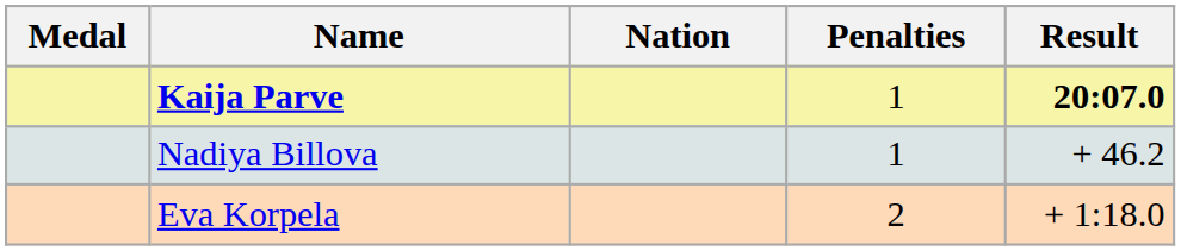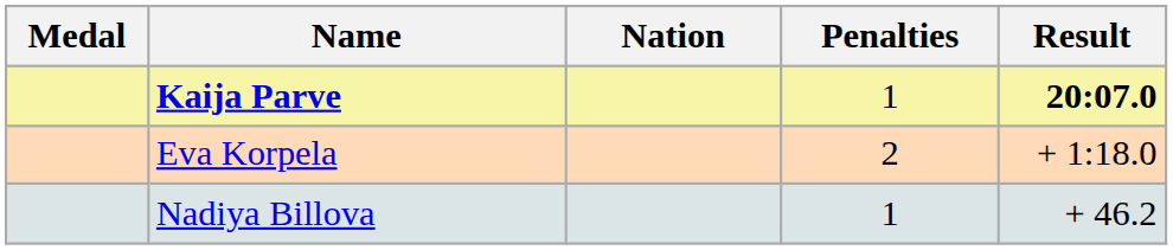rows swapped: Nadiya Billova <-> Eva Korpela
